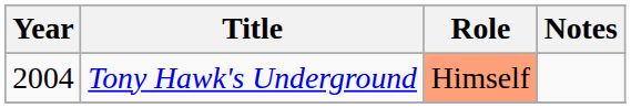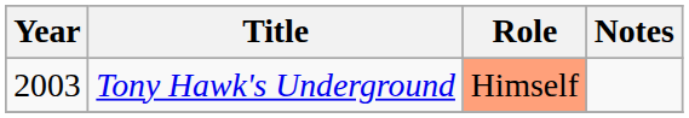Tony Hawk's Underground | Year: 2004 -> 2003
